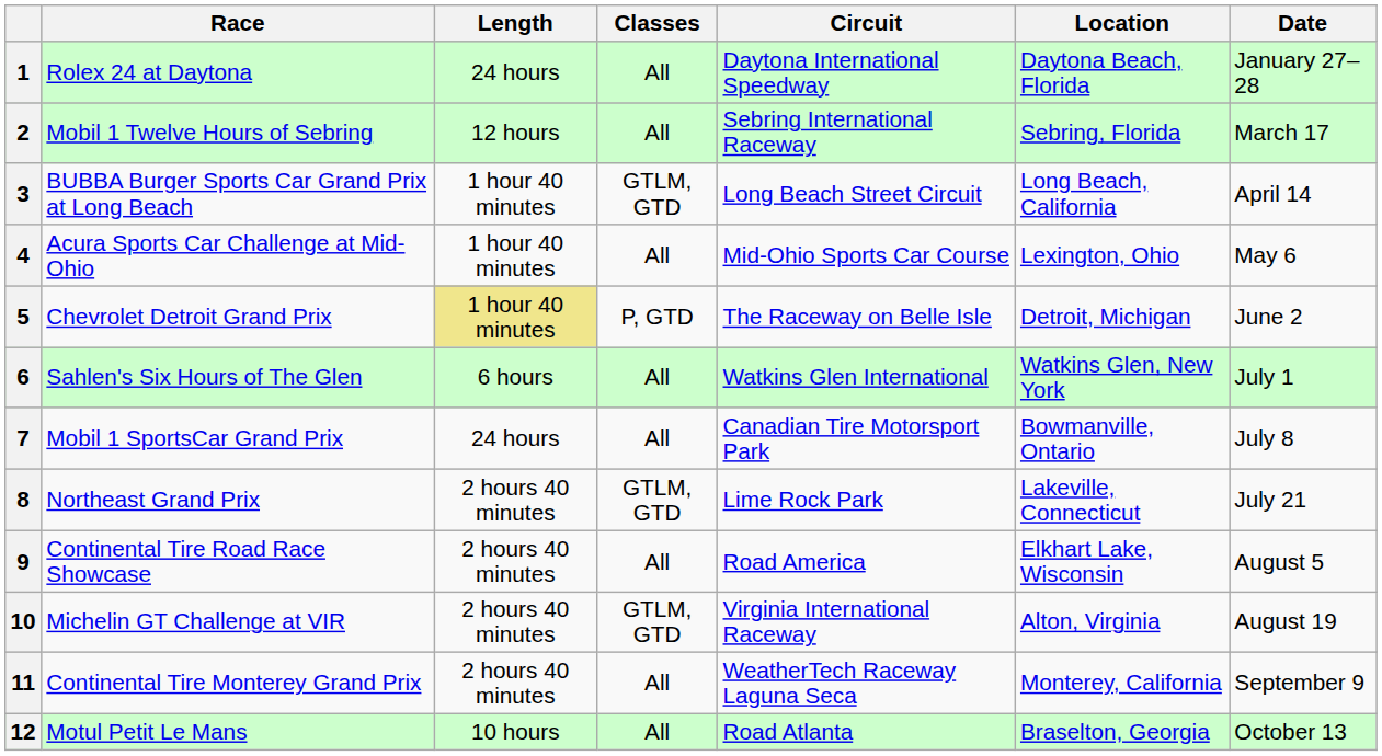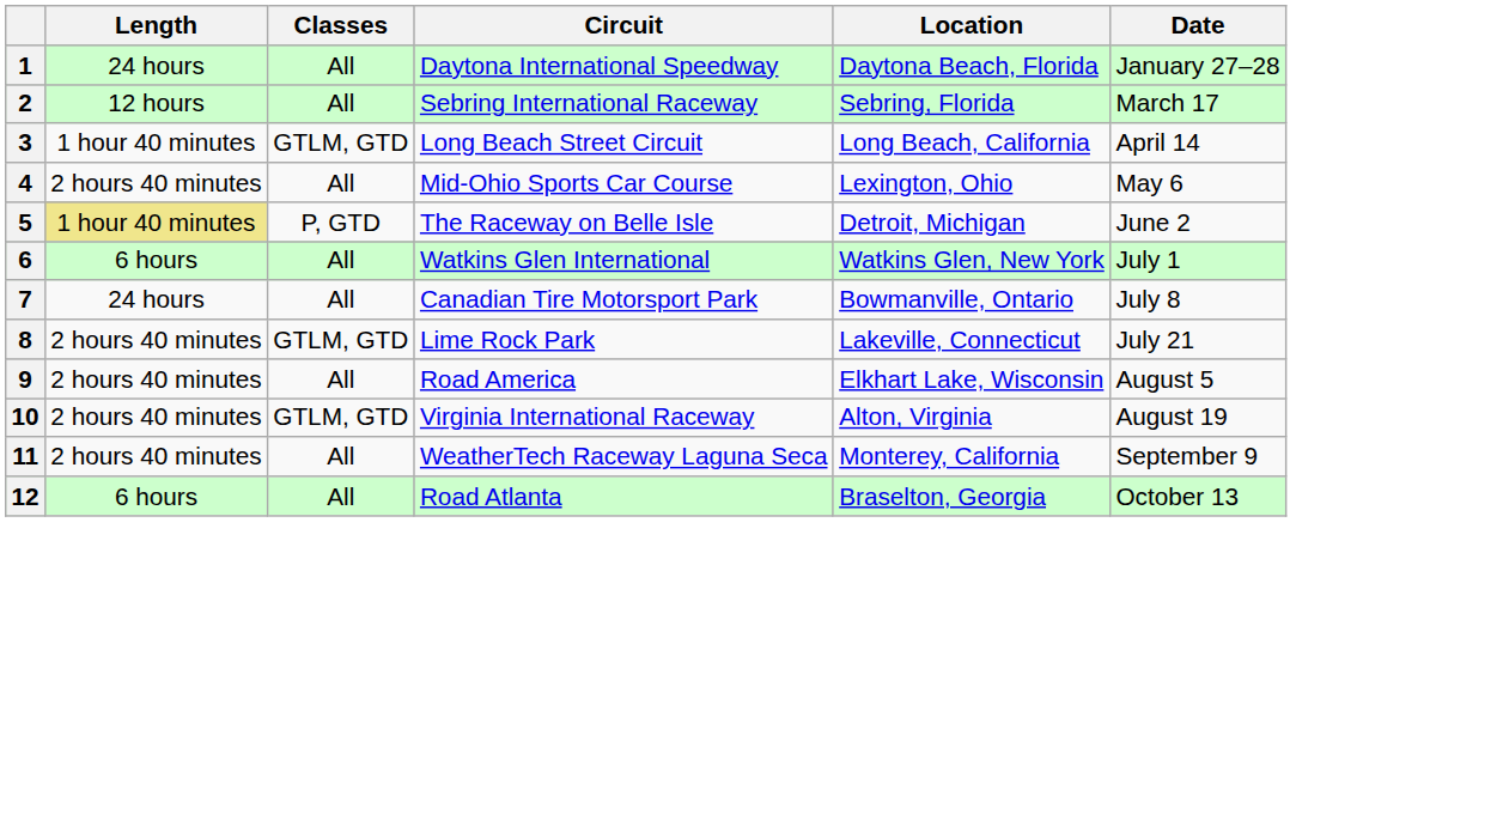- column: Race | Rolex 24 at Daytona | Mobil 1 Twelve Hours of Sebring | BUBBA Burger Sports Car Grand Prix at Long Beach | Acura Sports Car Challenge at Mid-Ohio | Chevrolet Detroit Grand Prix | Sahlen's Six Hours of The Glen | Mobil 1 SportsCar Grand Prix | Northeast Grand Prix | Continental Tire Road Race Showcase | Michelin GT Challenge at VIR | Continental Tire Monterey Grand Prix | Motul Petit Le Mans
4 | Length: 1 hour 40 minutes -> 2 hours 40 minutes
12 | Length: 10 hours -> 6 hours
